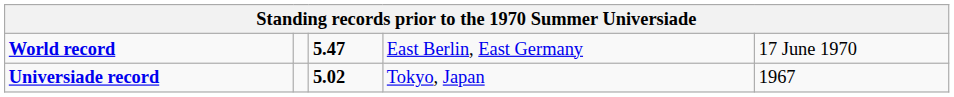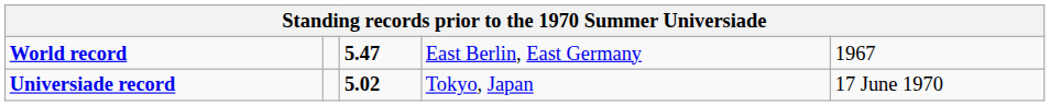World record | column 5: 17 June 1970 -> 1967
Universiade record | column 5: 1967 -> 17 June 1970
